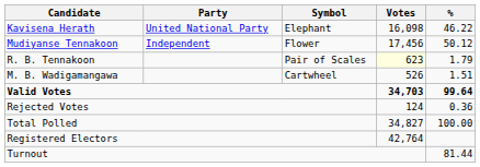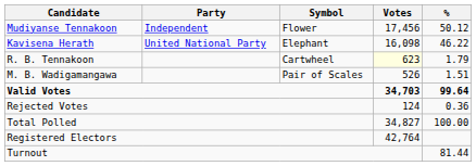rows swapped: Mudiyanse Tennakoon <-> Kavisena Herath
R. B. Tennakoon | Symbol: Pair of Scales -> Cartwheel
M. B. Wadigamangawa | Symbol: Cartwheel -> Pair of Scales
